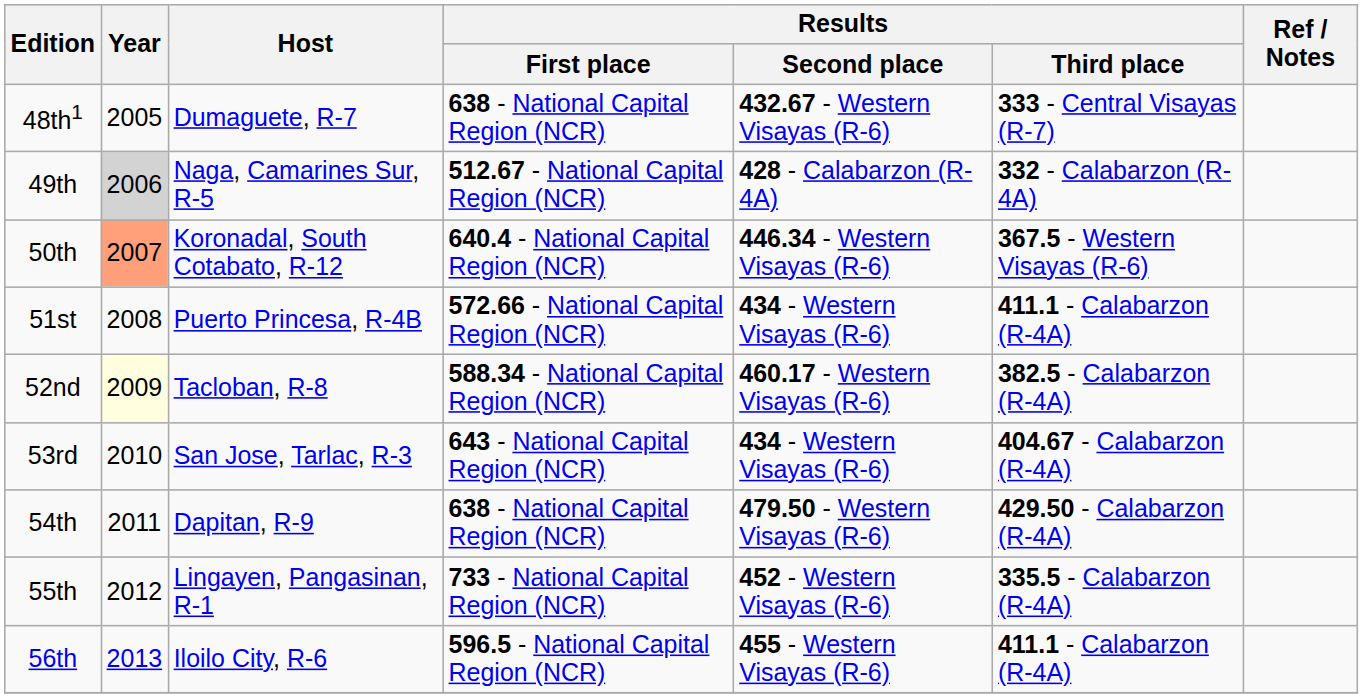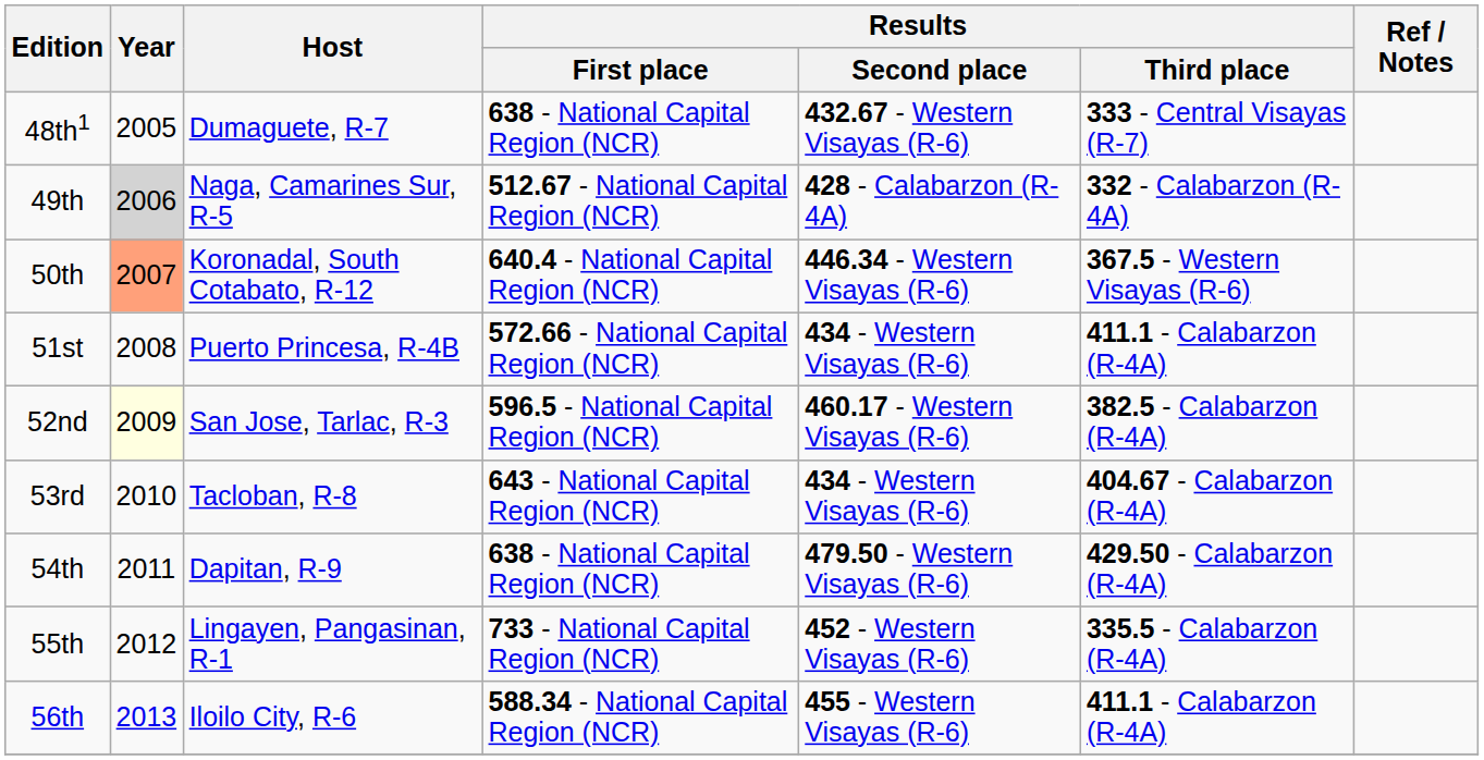52nd | Host: Tacloban, R-8 -> San Jose, Tarlac, R-3
52nd | Results / First place: 588.34 - National Capital Region (NCR) -> 596.5 - National Capital Region (NCR)
53rd | Host: San Jose, Tarlac, R-3 -> Tacloban, R-8
56th | Results / First place: 596.5 - National Capital Region (NCR) -> 588.34 - National Capital Region (NCR)
